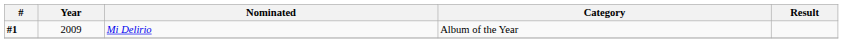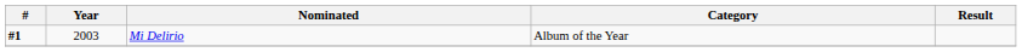Mi Delirio | Year: 2009 -> 2003
